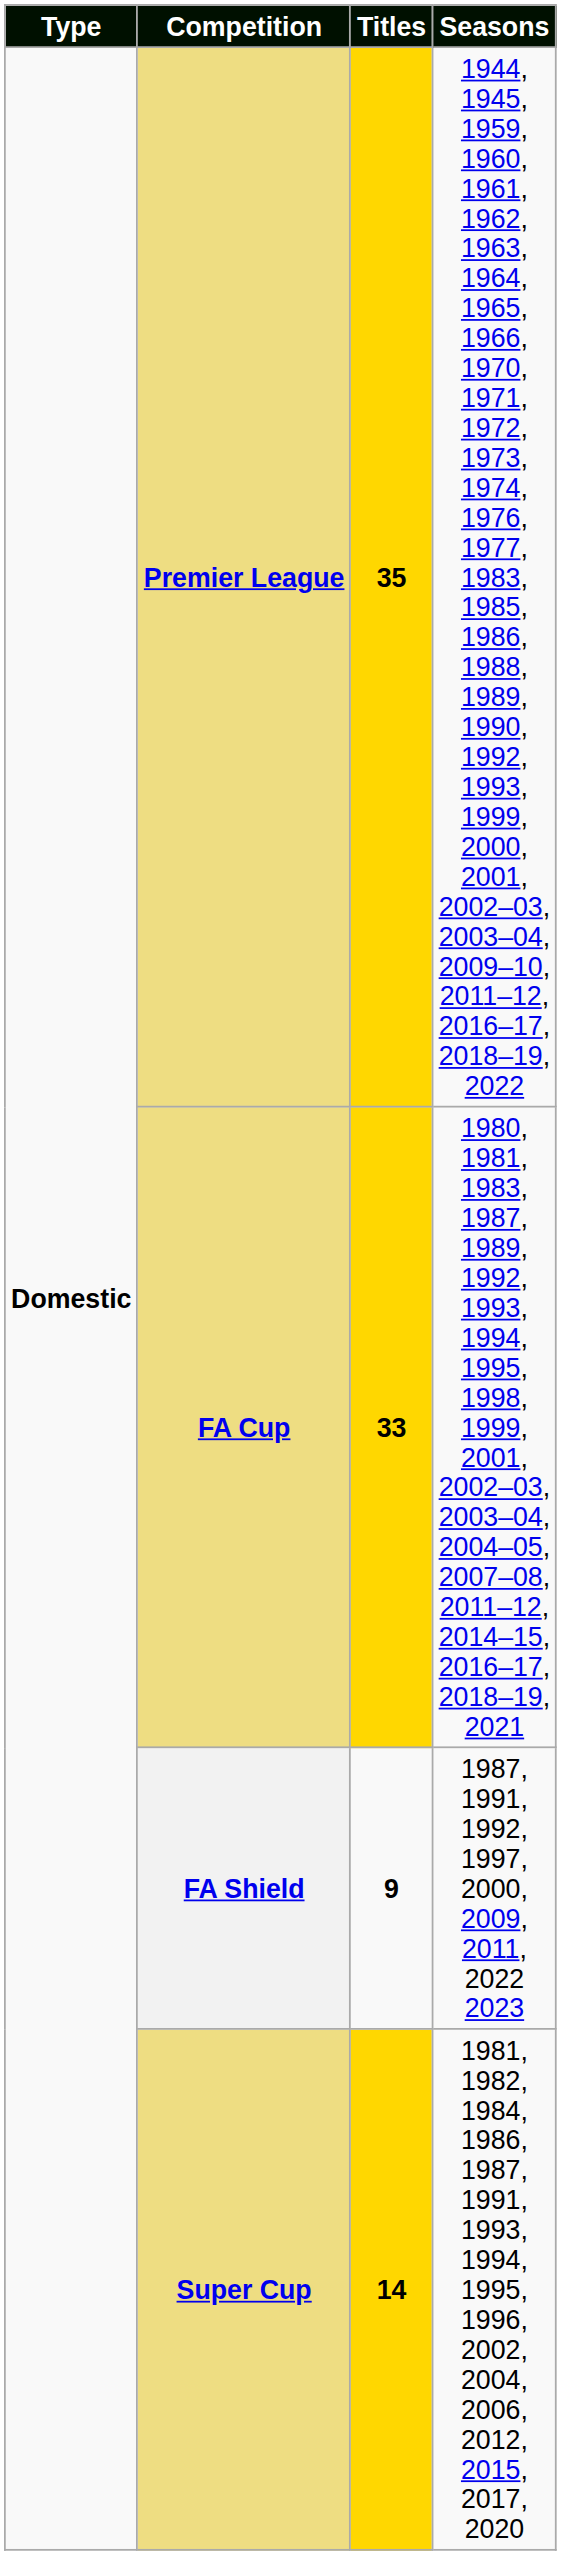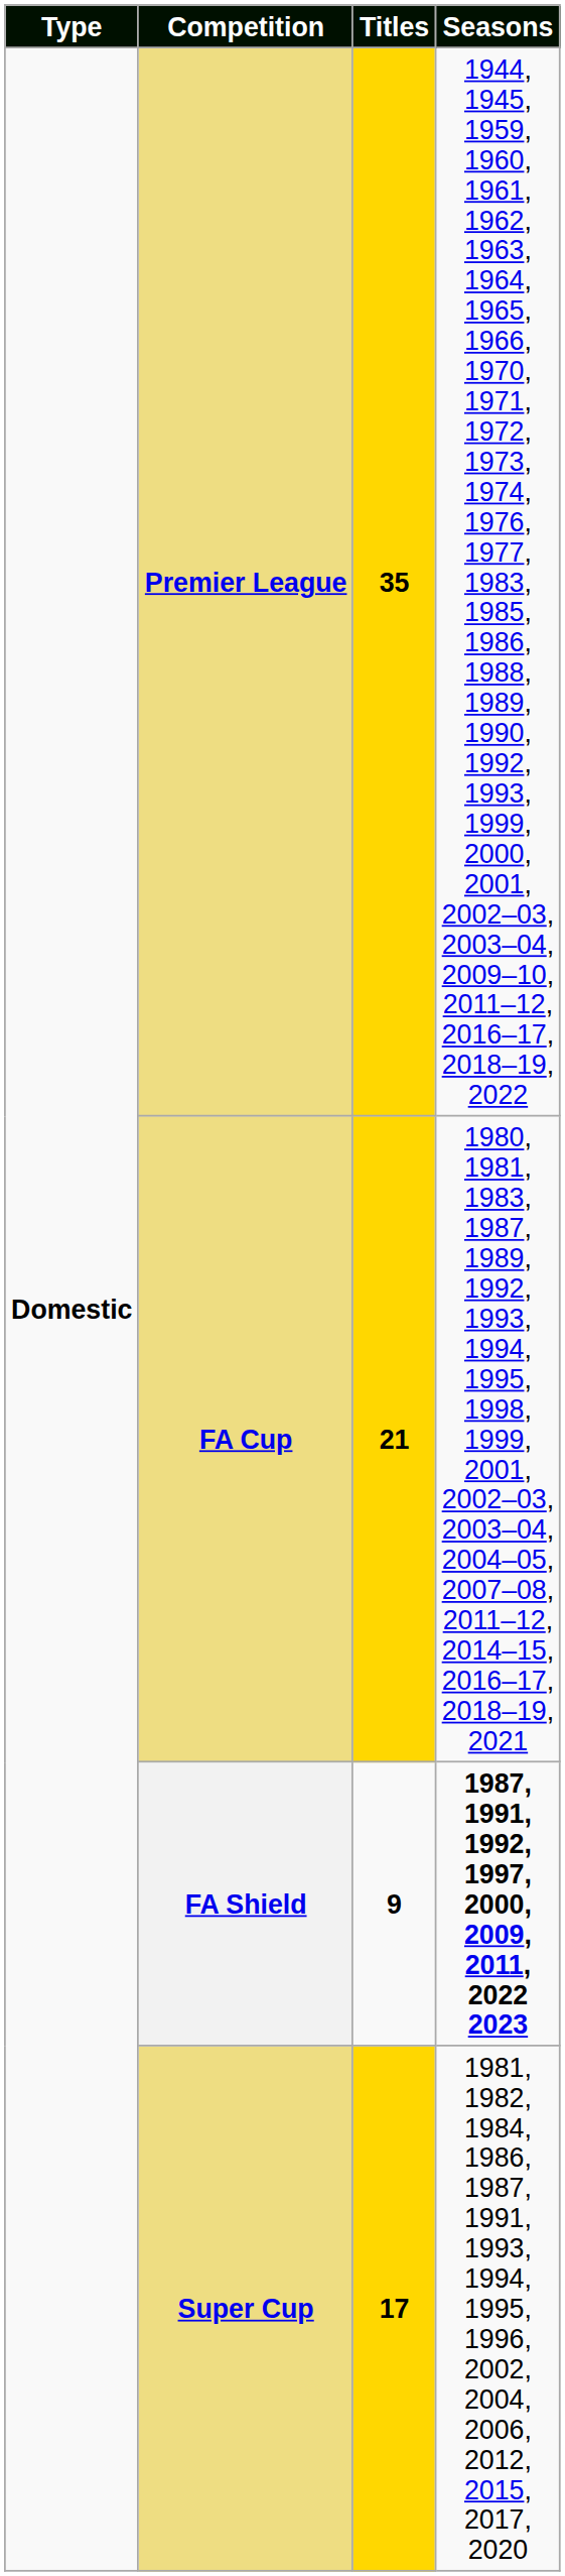FA Cup | Titles: 33 -> 21
FA Shield | Seasons: normal -> bold
Super Cup | Titles: 14 -> 17
